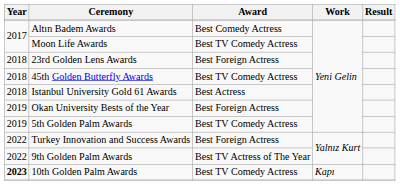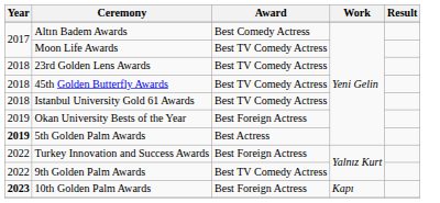23rd Golden Lens Awards | Award: Best Foreign Actress -> Best TV Comedy Actress
Istanbul University Gold 61 Awards | Award: Best Actress -> Best TV Comedy Actress
5th Golden Palm Awards | Year: normal -> bold
5th Golden Palm Awards | Award: Best TV Comedy Actress -> Best Actress
9th Golden Palm Awards | Award: Best TV Actress of The Year -> Best TV Comedy Actress
10th Golden Palm Awards | Award: Best TV Comedy Actress -> Best Foreign Actress
